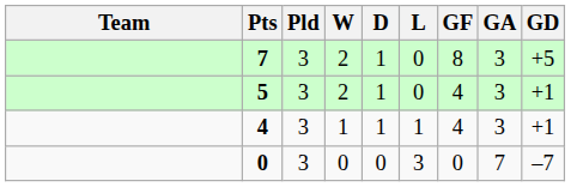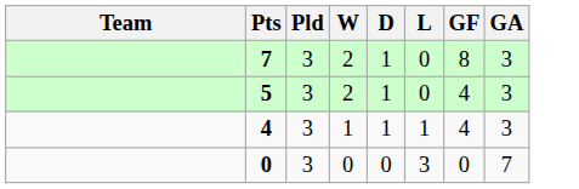- column: GD | +5 | +1 | +1 | –7
